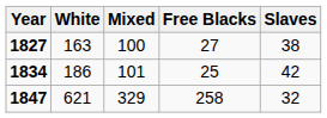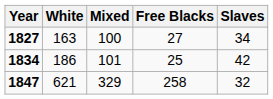1827 | Slaves: 38 -> 34
